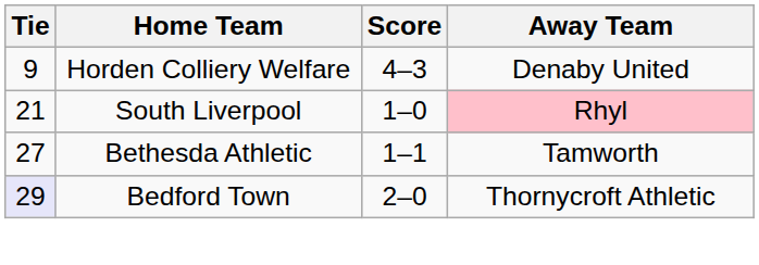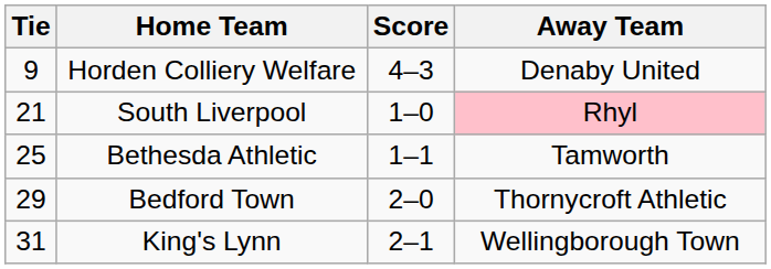Bethesda Athletic | Tie: 27 -> 25
Bedford Town | Tie: lavender background -> no background
+ row: 31 | King's Lynn | 2–1 | Wellingborough Town
